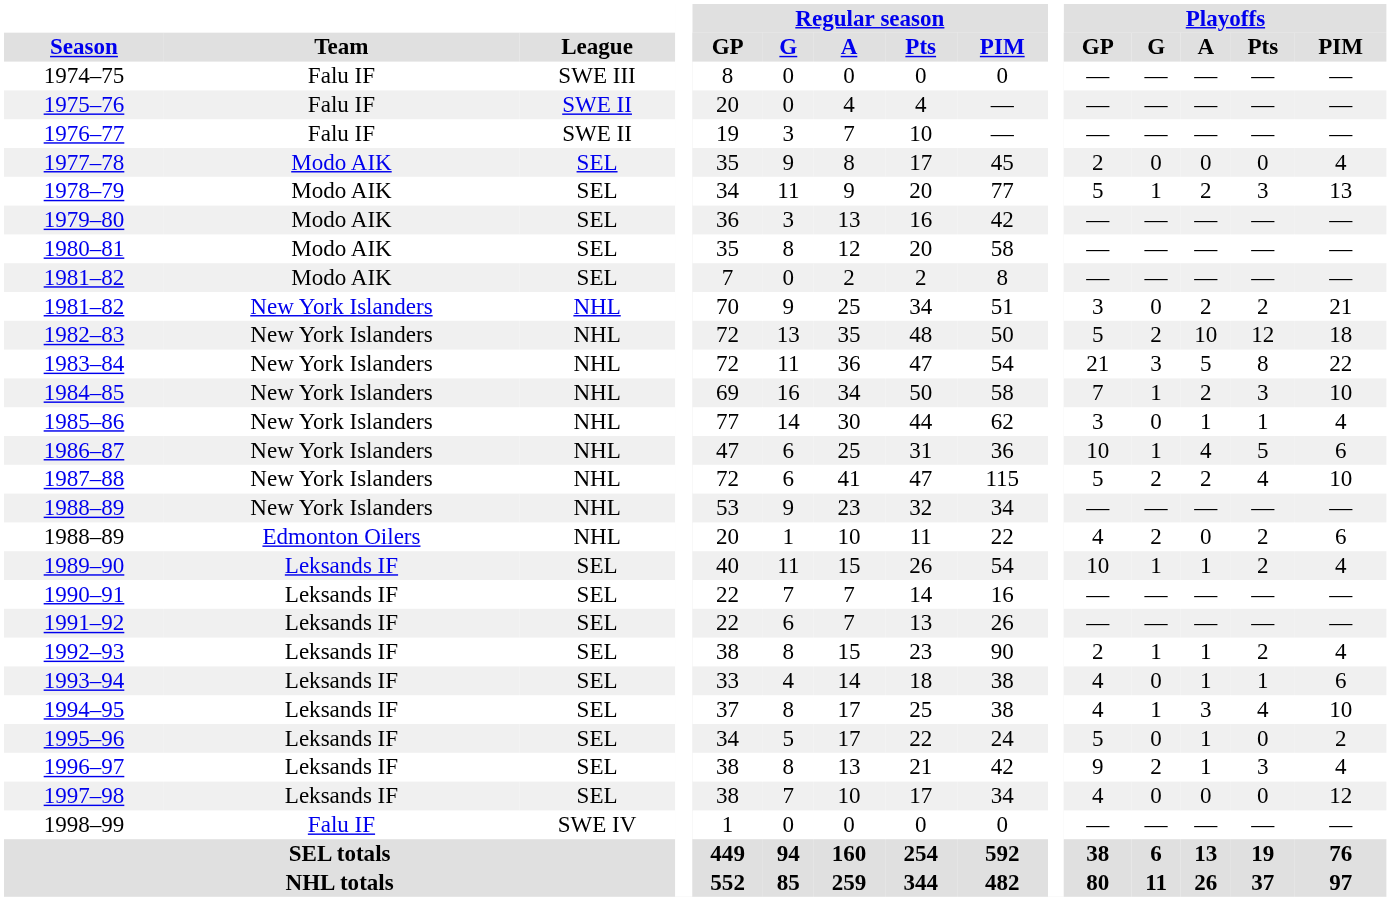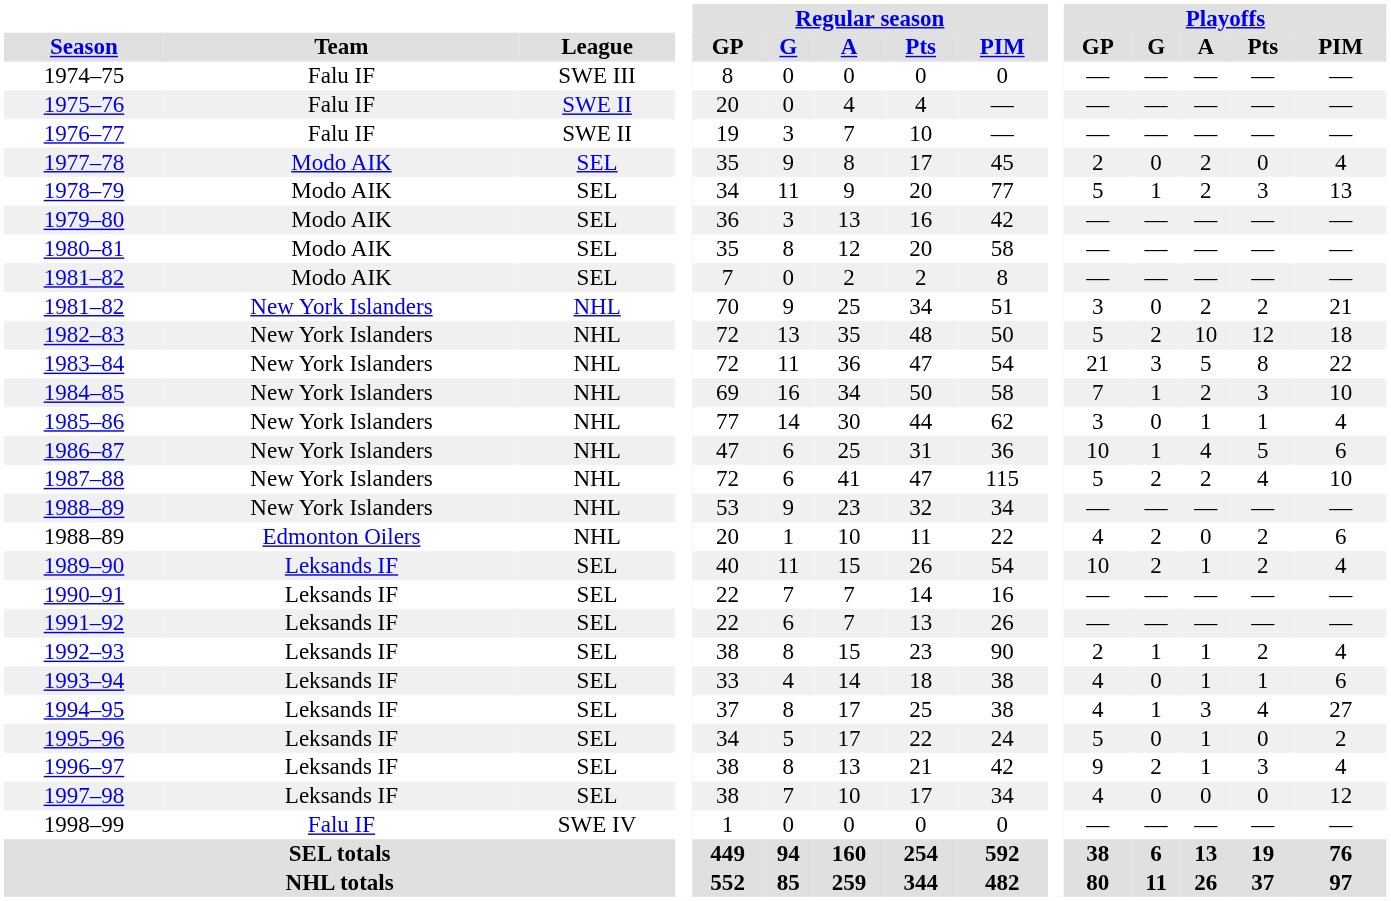1977–78 | Playoffs / A: 0 -> 2
1989–90 | Playoffs / G: 1 -> 2
1994–95 | Playoffs / PIM: 10 -> 27
